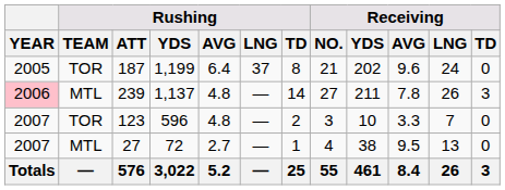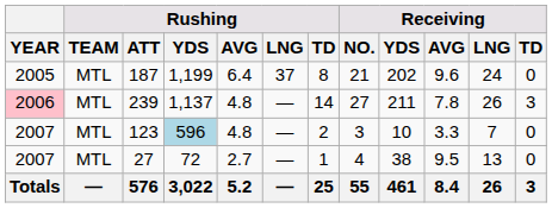187 | Rushing / TEAM: TOR -> MTL
123 | Rushing / TEAM: TOR -> MTL
123 | Rushing / YDS: no background -> lightblue background
